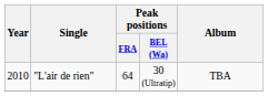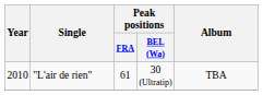"L'air de rien" | Peak positions / FRA: 64 -> 61
